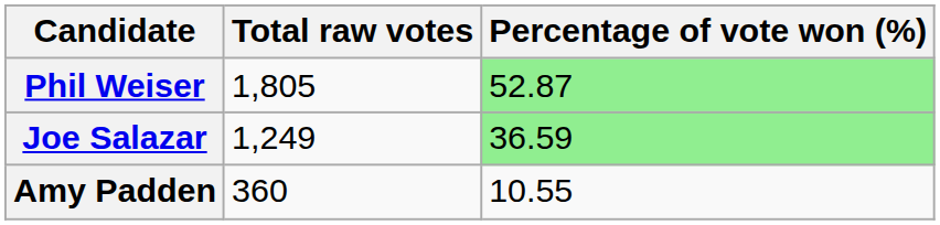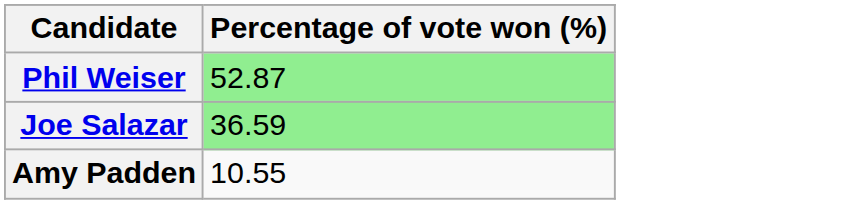- column: Total raw votes | 1,805 | 1,249 | 360
